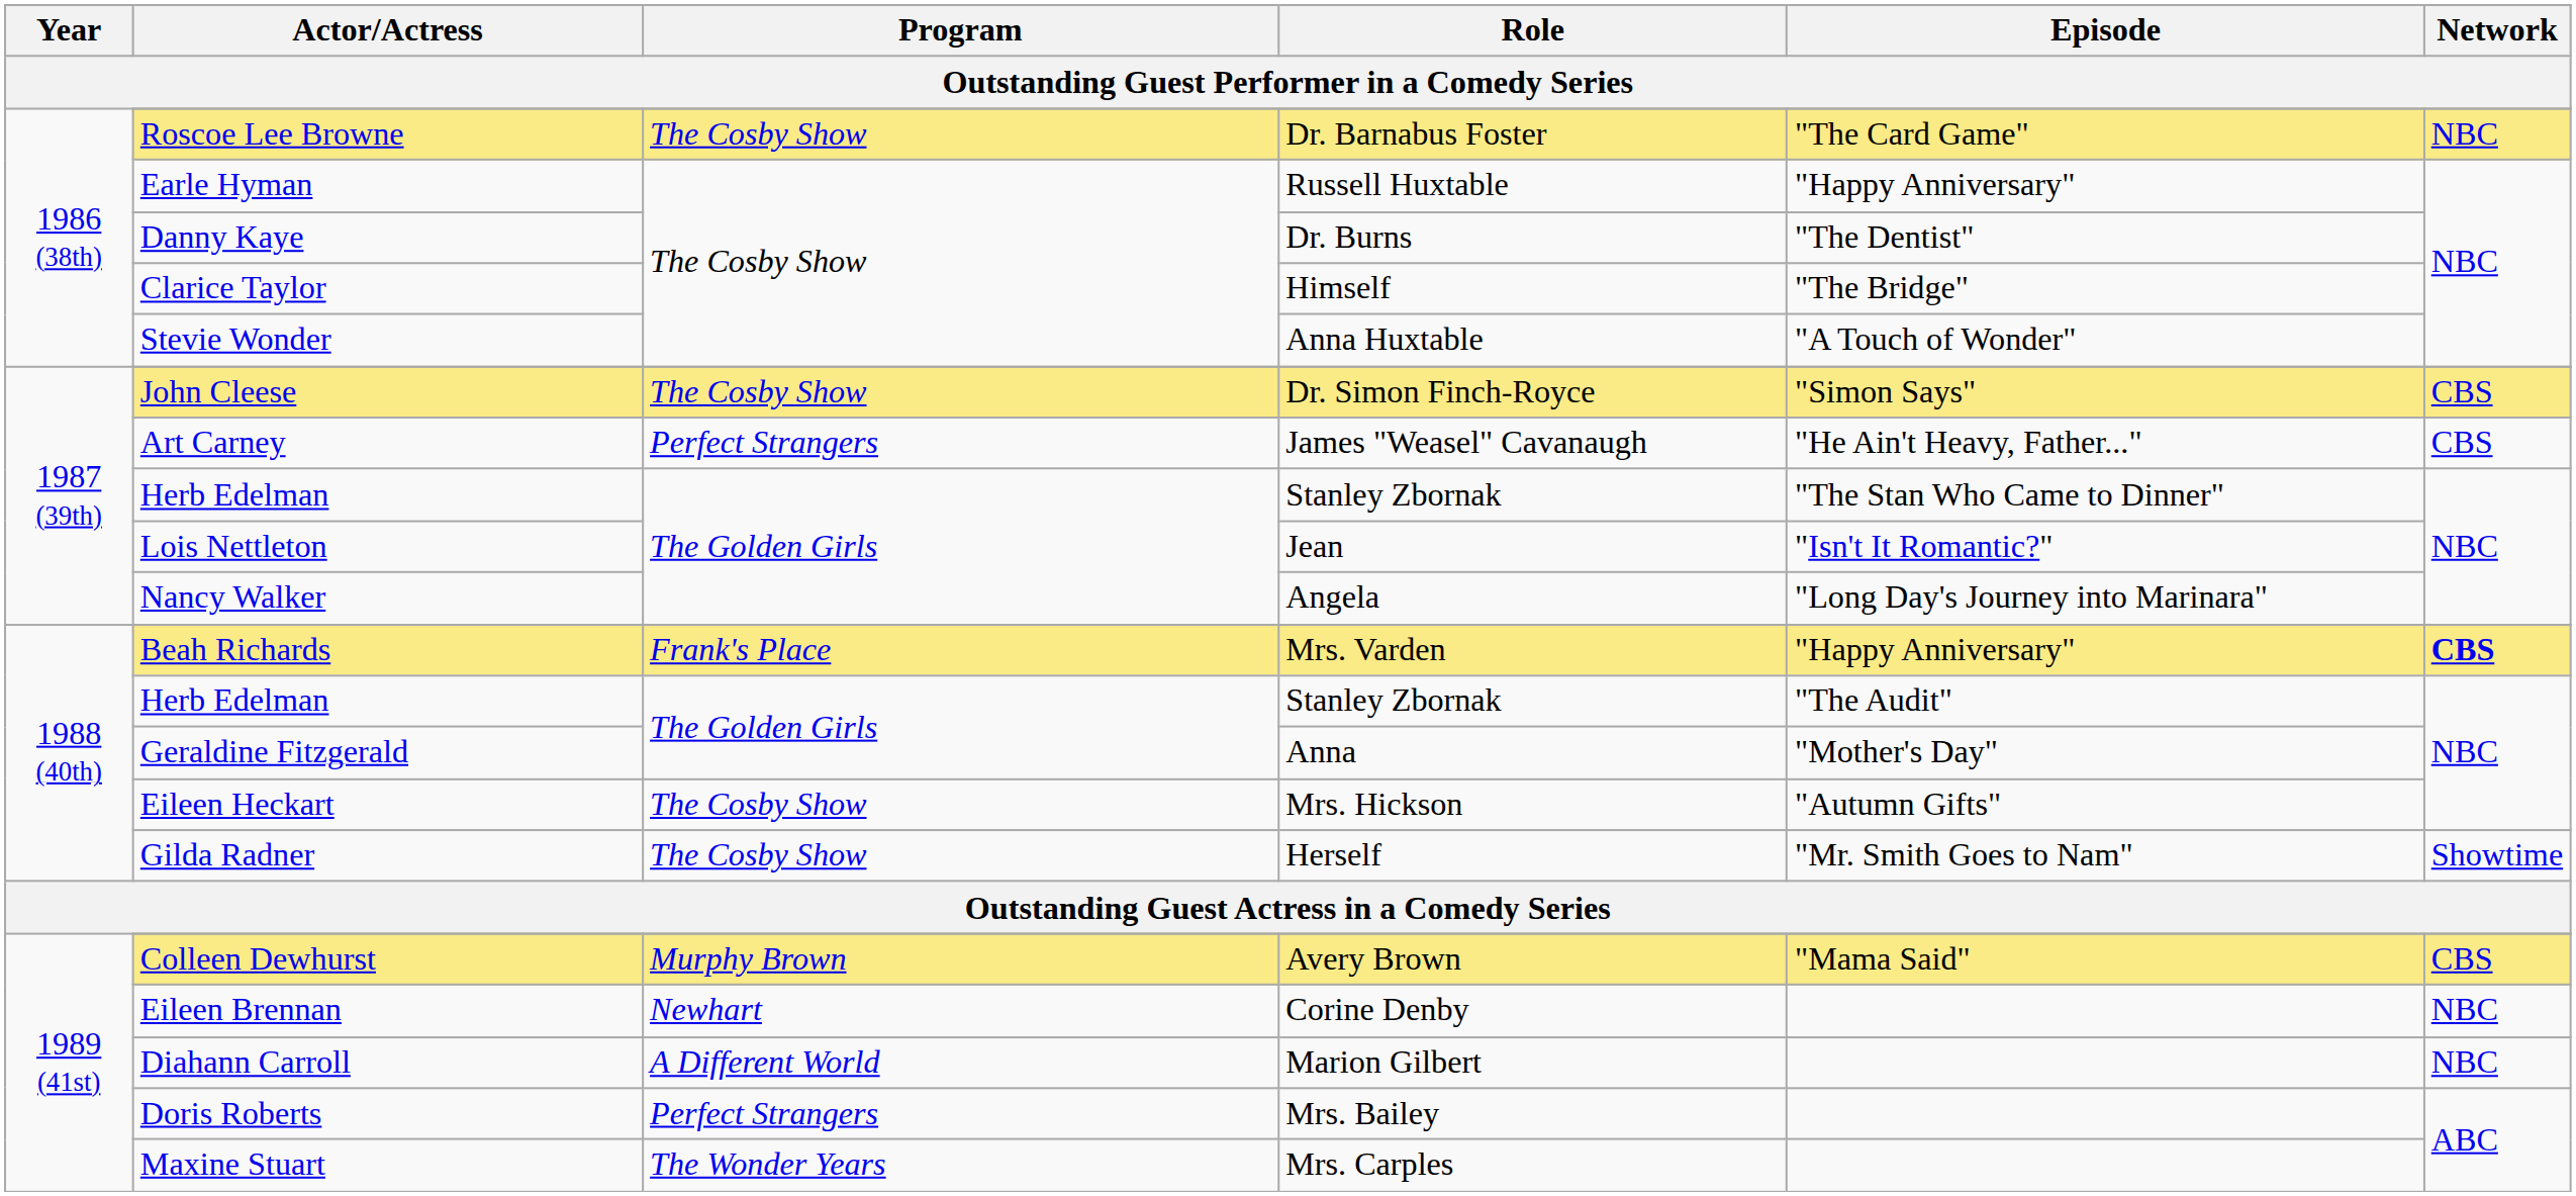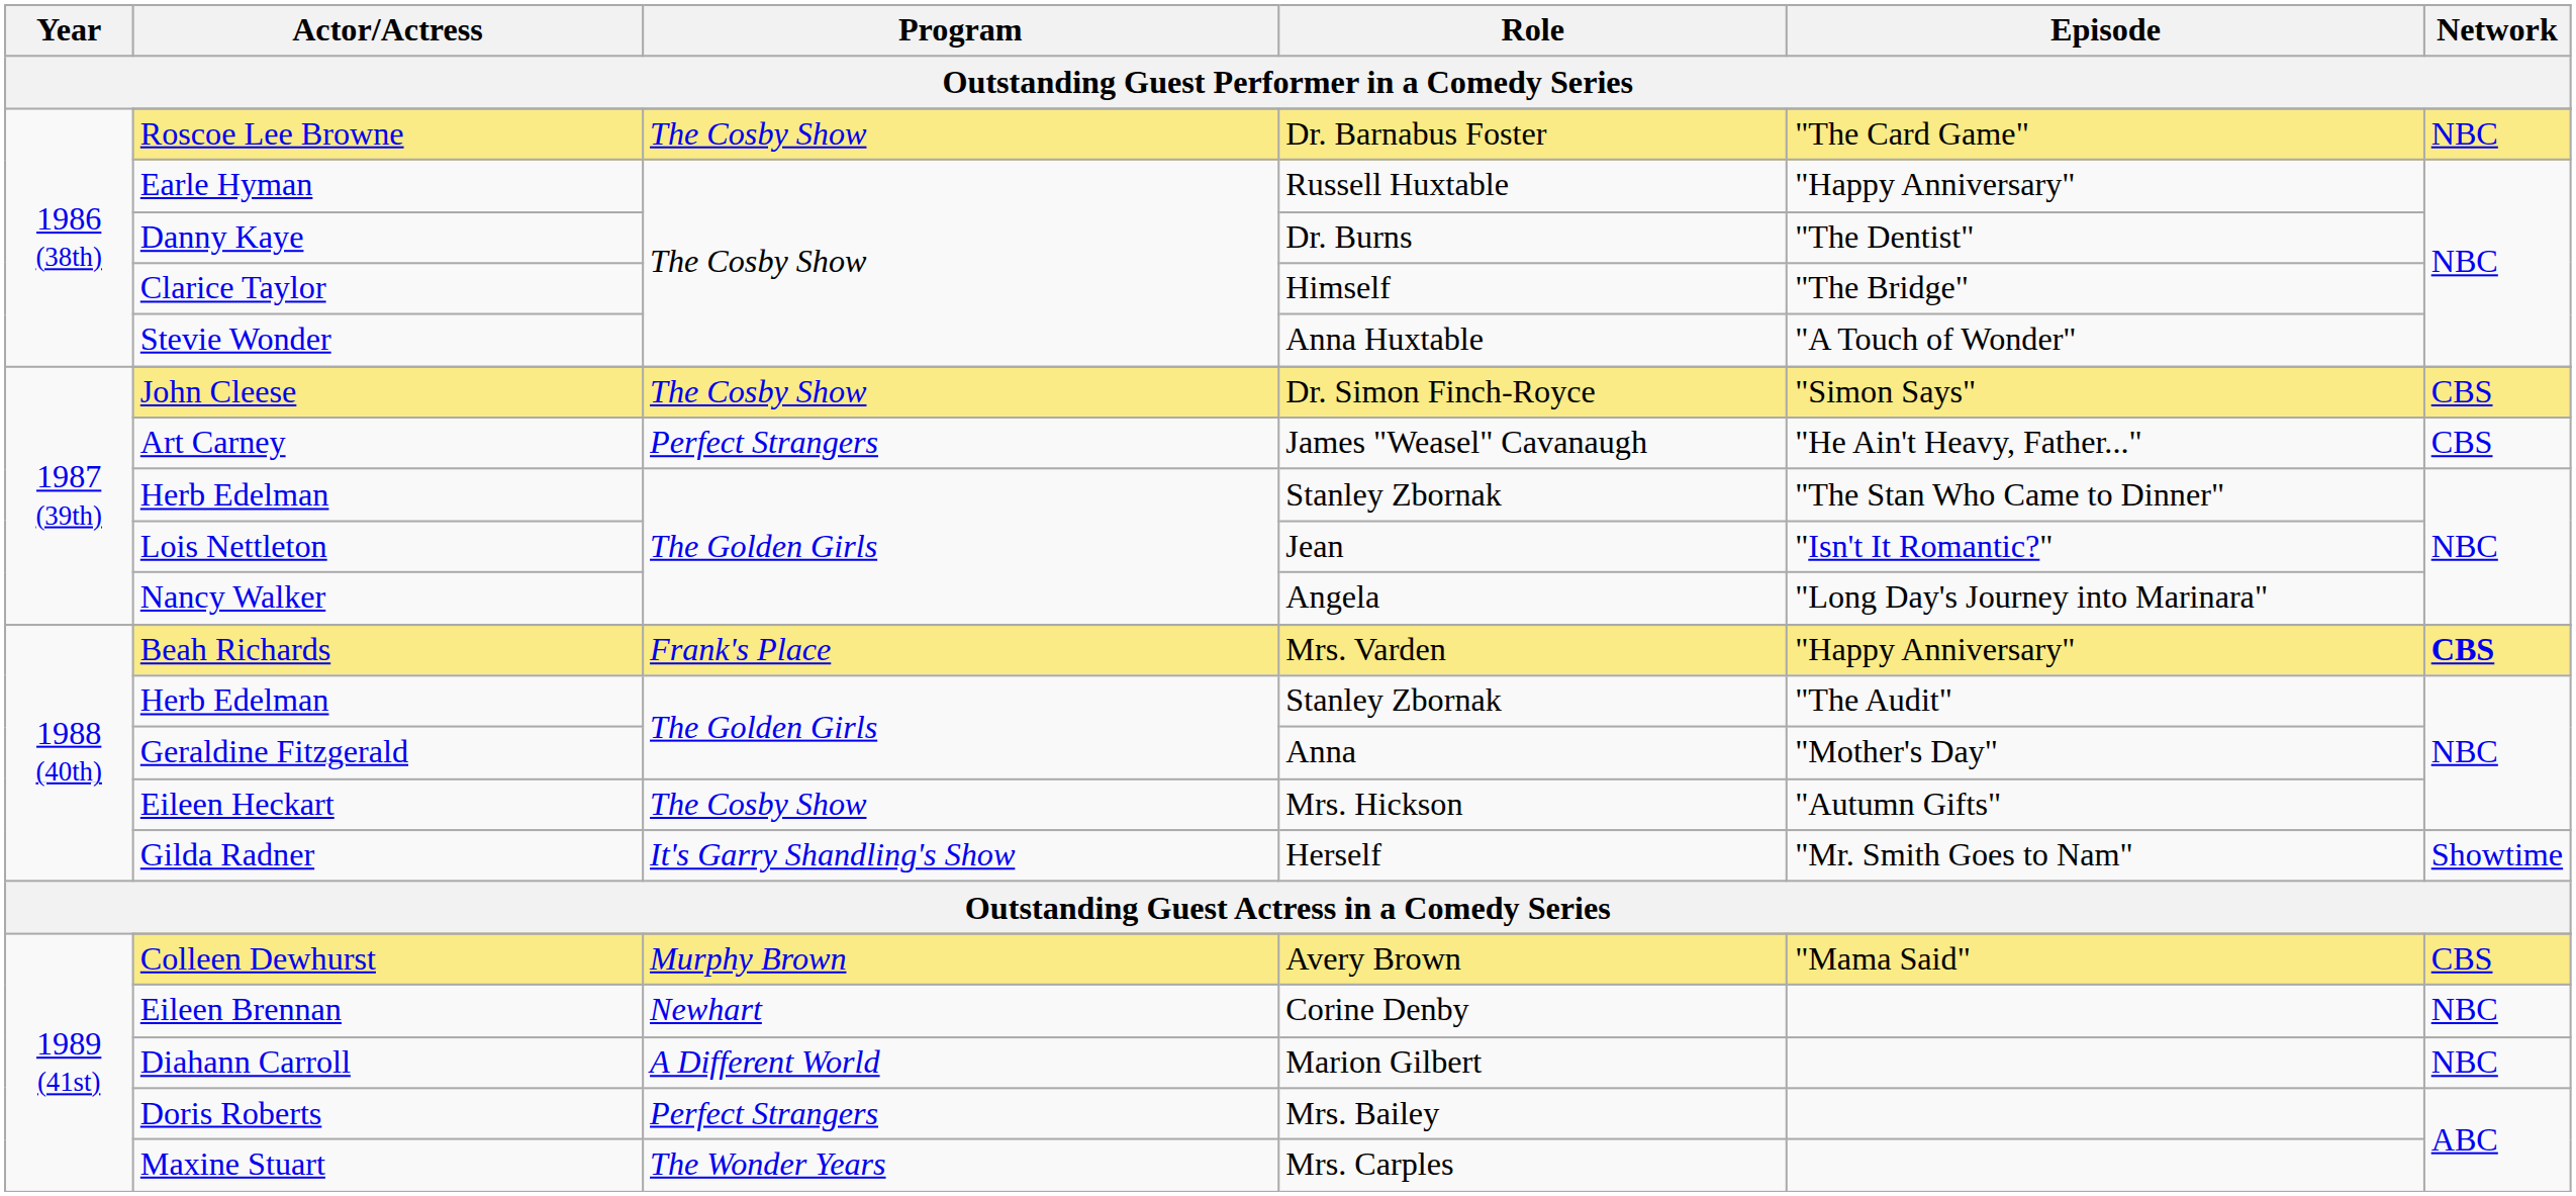Gilda Radner | Program: The Cosby Show -> It's Garry Shandling's Show
